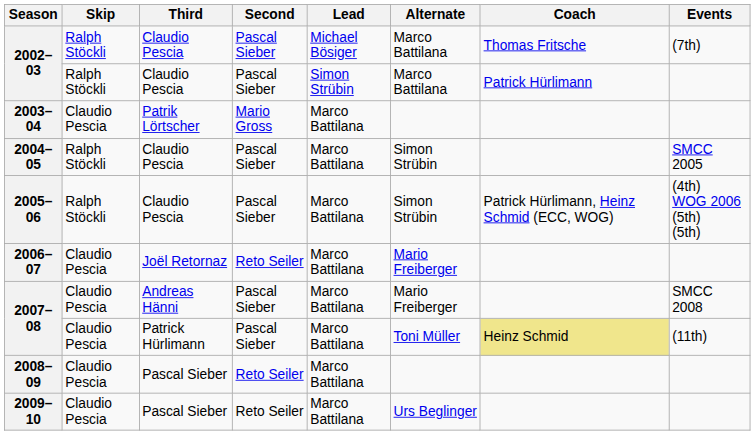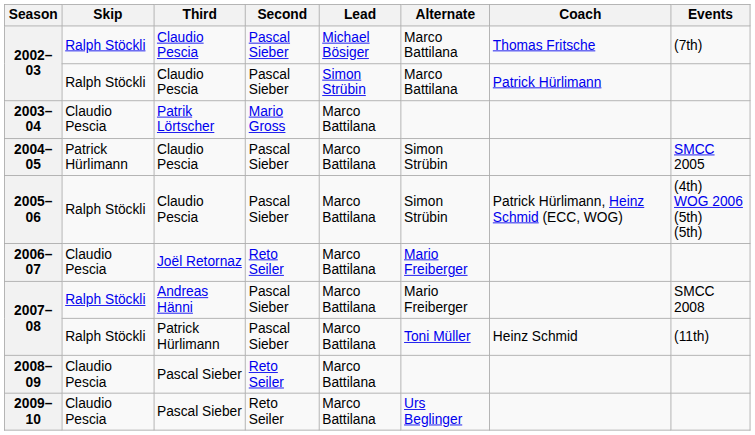2004–05 | Skip: Ralph Stöckli -> Patrick Hürlimann
2007–08 / Andreas Hänni | Skip: Claudio Pescia -> Ralph Stöckli
2007–08 / Patrick Hürlimann | Skip: Claudio Pescia -> Ralph Stöckli
2007–08 / Patrick Hürlimann | Coach: khaki background -> no background
